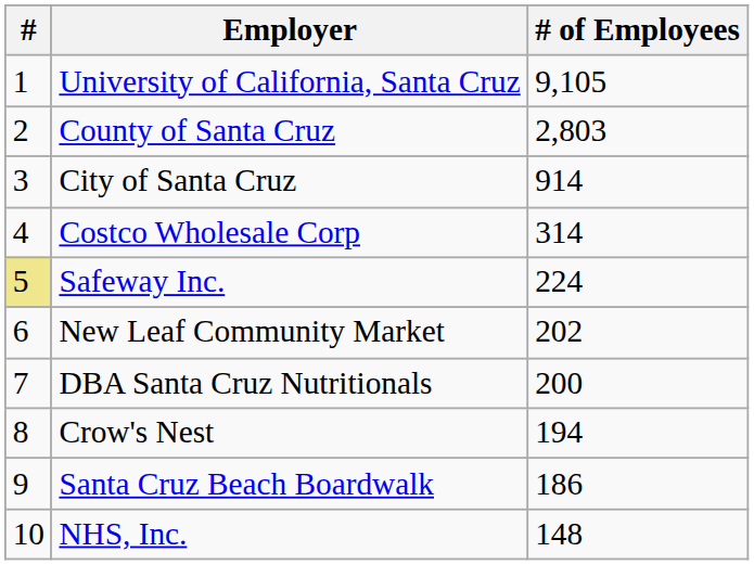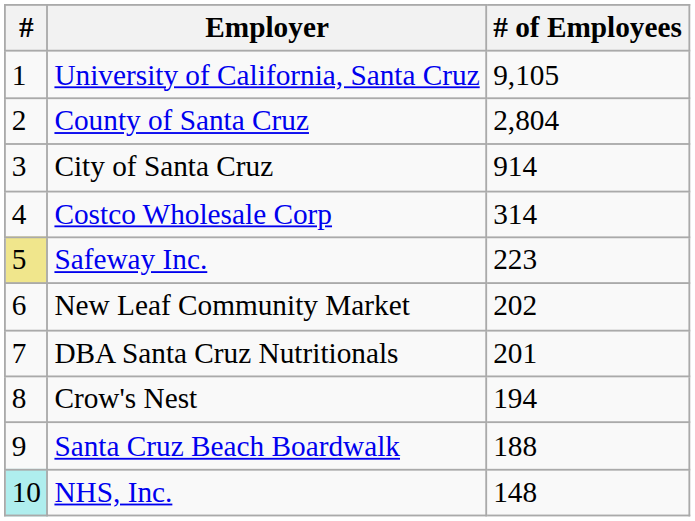County of Santa Cruz | # of Employees: 2,803 -> 2,804
Safeway Inc. | # of Employees: 224 -> 223
DBA Santa Cruz Nutritionals | # of Employees: 200 -> 201
Santa Cruz Beach Boardwalk | # of Employees: 186 -> 188
NHS, Inc. | #: no background -> paleturquoise background
